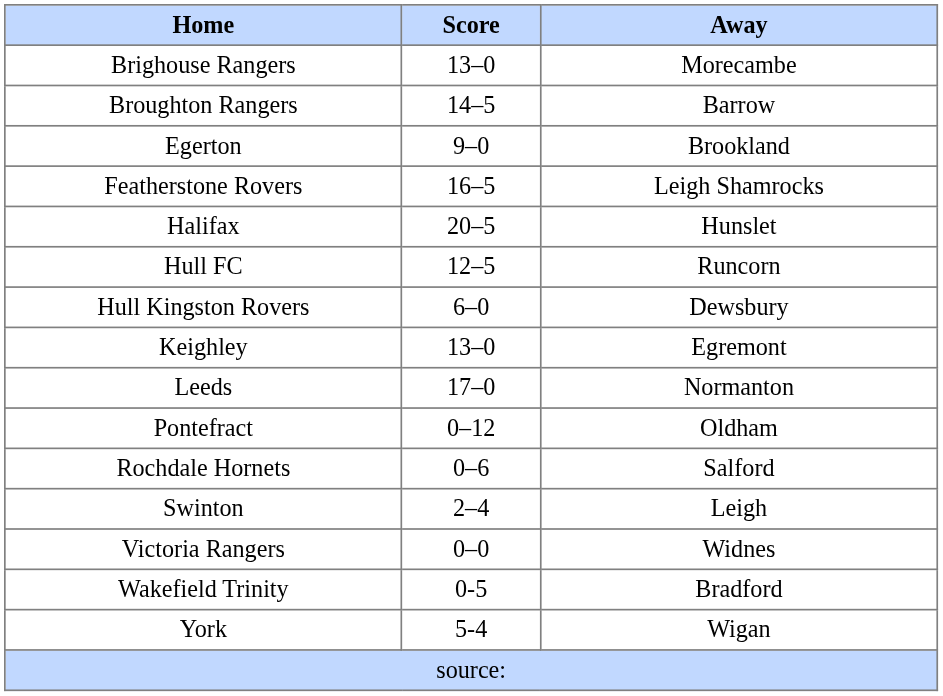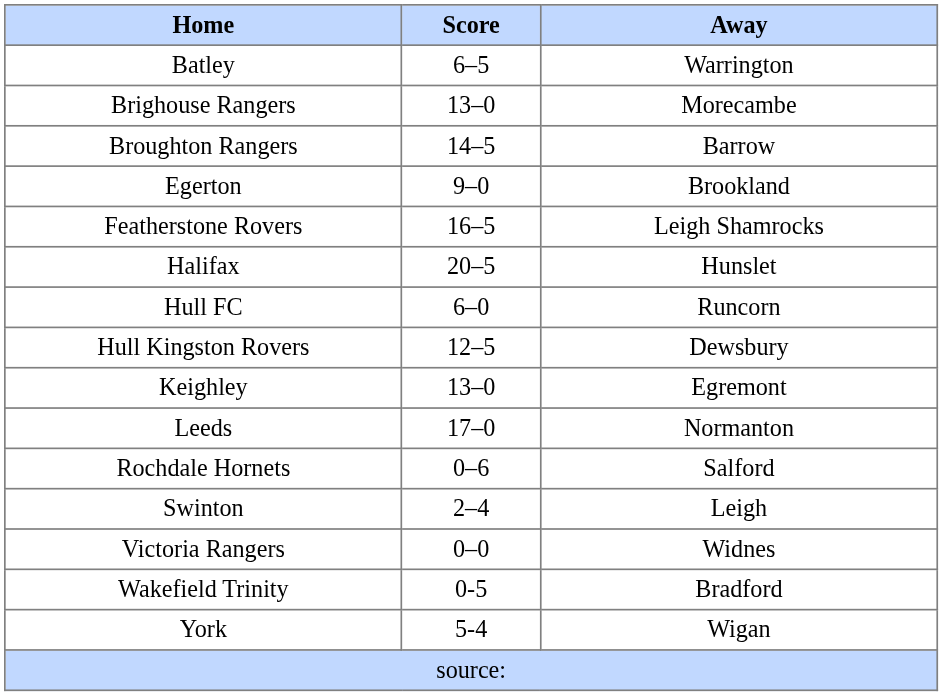+ row: Batley | 6–5 | Warrington
Hull FC | Score: 12–5 -> 6–0
Hull Kingston Rovers | Score: 6–0 -> 12–5
- row: Pontefract | 0–12 | Oldham
